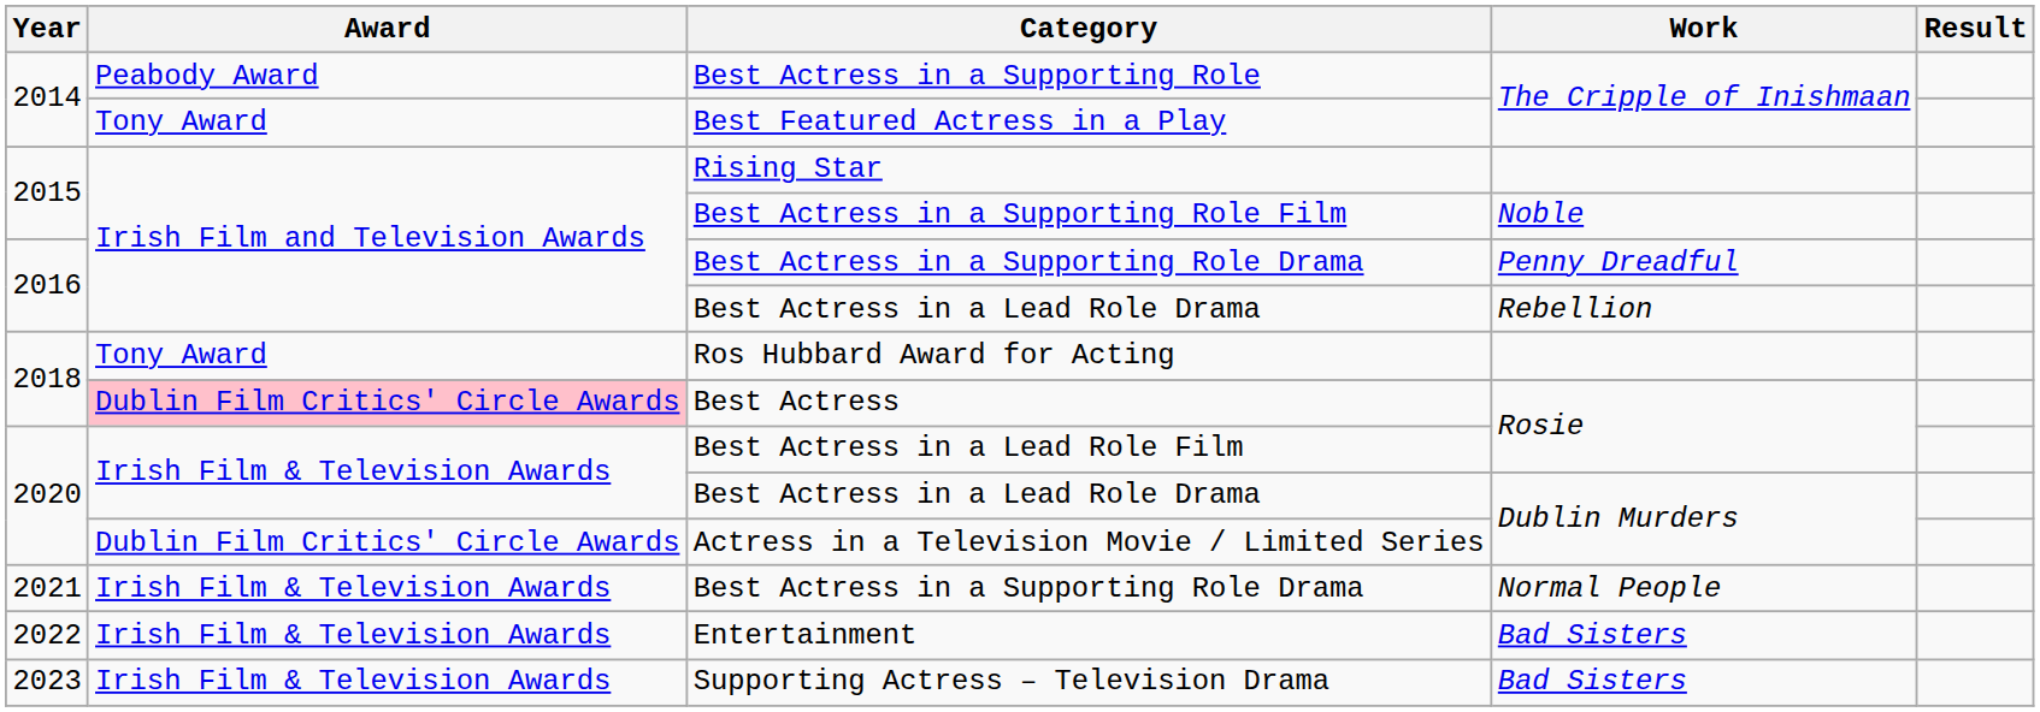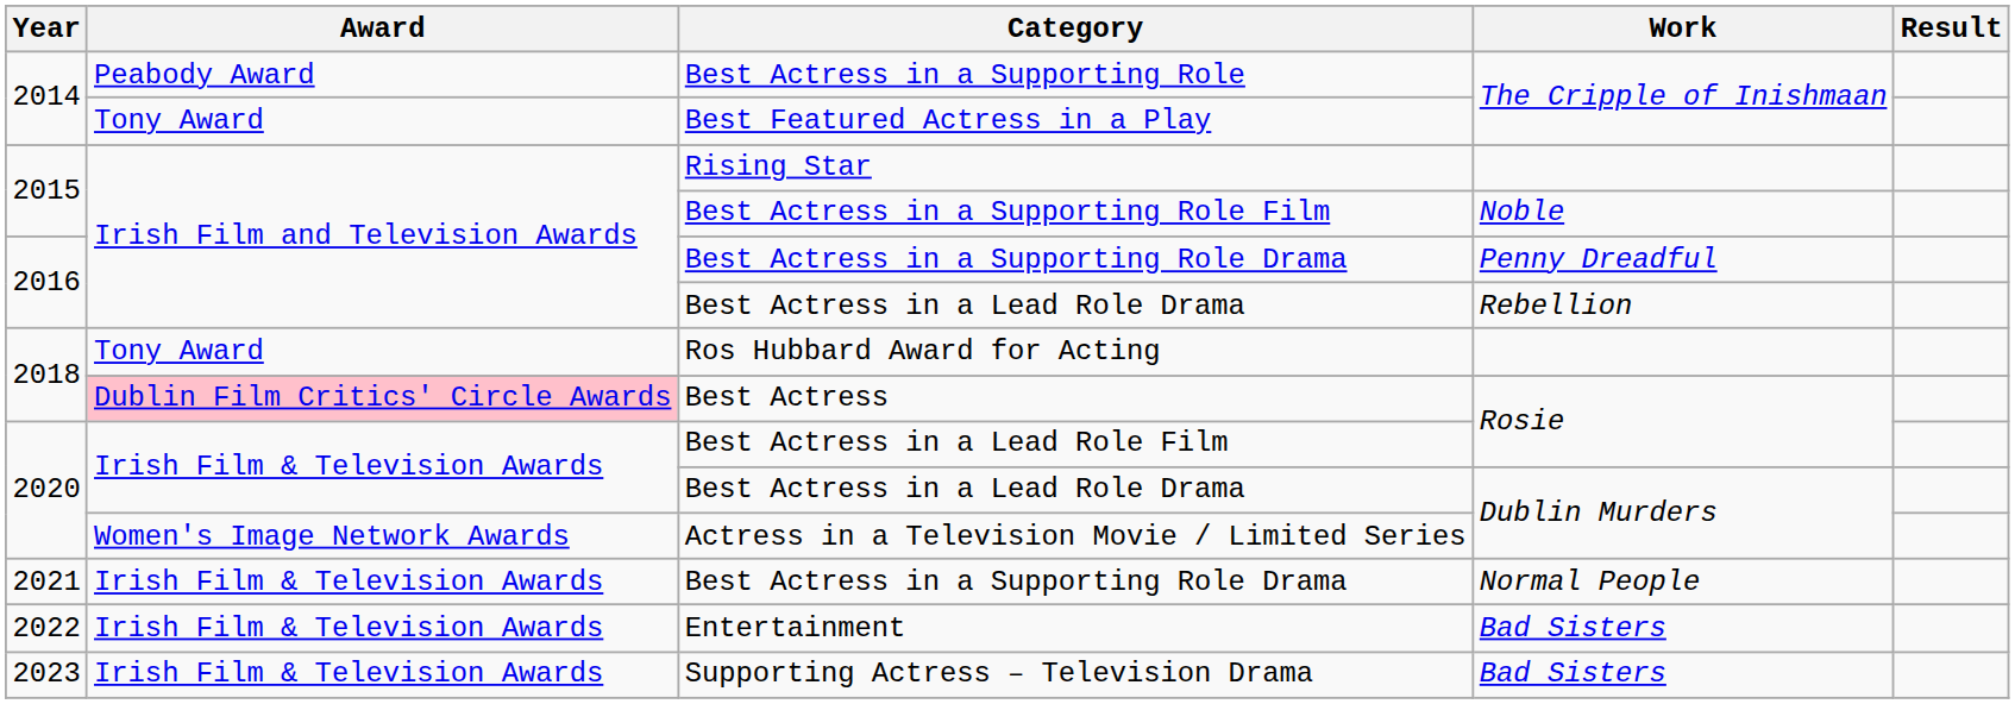Actress in a Television Movie / Limited Series | Award: Dublin Film Critics' Circle Awards -> Women's Image Network Awards
